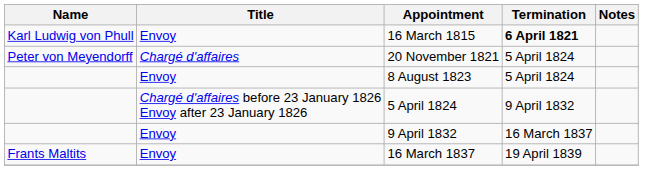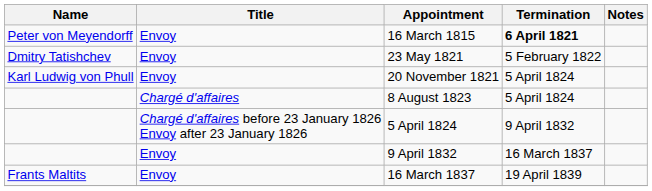16 March 1815 | Name: Karl Ludwig von Phull -> Peter von Meyendorff
+ row: Dmitry Tatishchev | Envoy | 23 May 1821 | 5 February 1822
20 November 1821 | Name: Peter von Meyendorff -> Karl Ludwig von Phull
20 November 1821 | Title: Chargé d'affaires -> Envoy
8 August 1823 | Title: Envoy -> Chargé d'affaires
